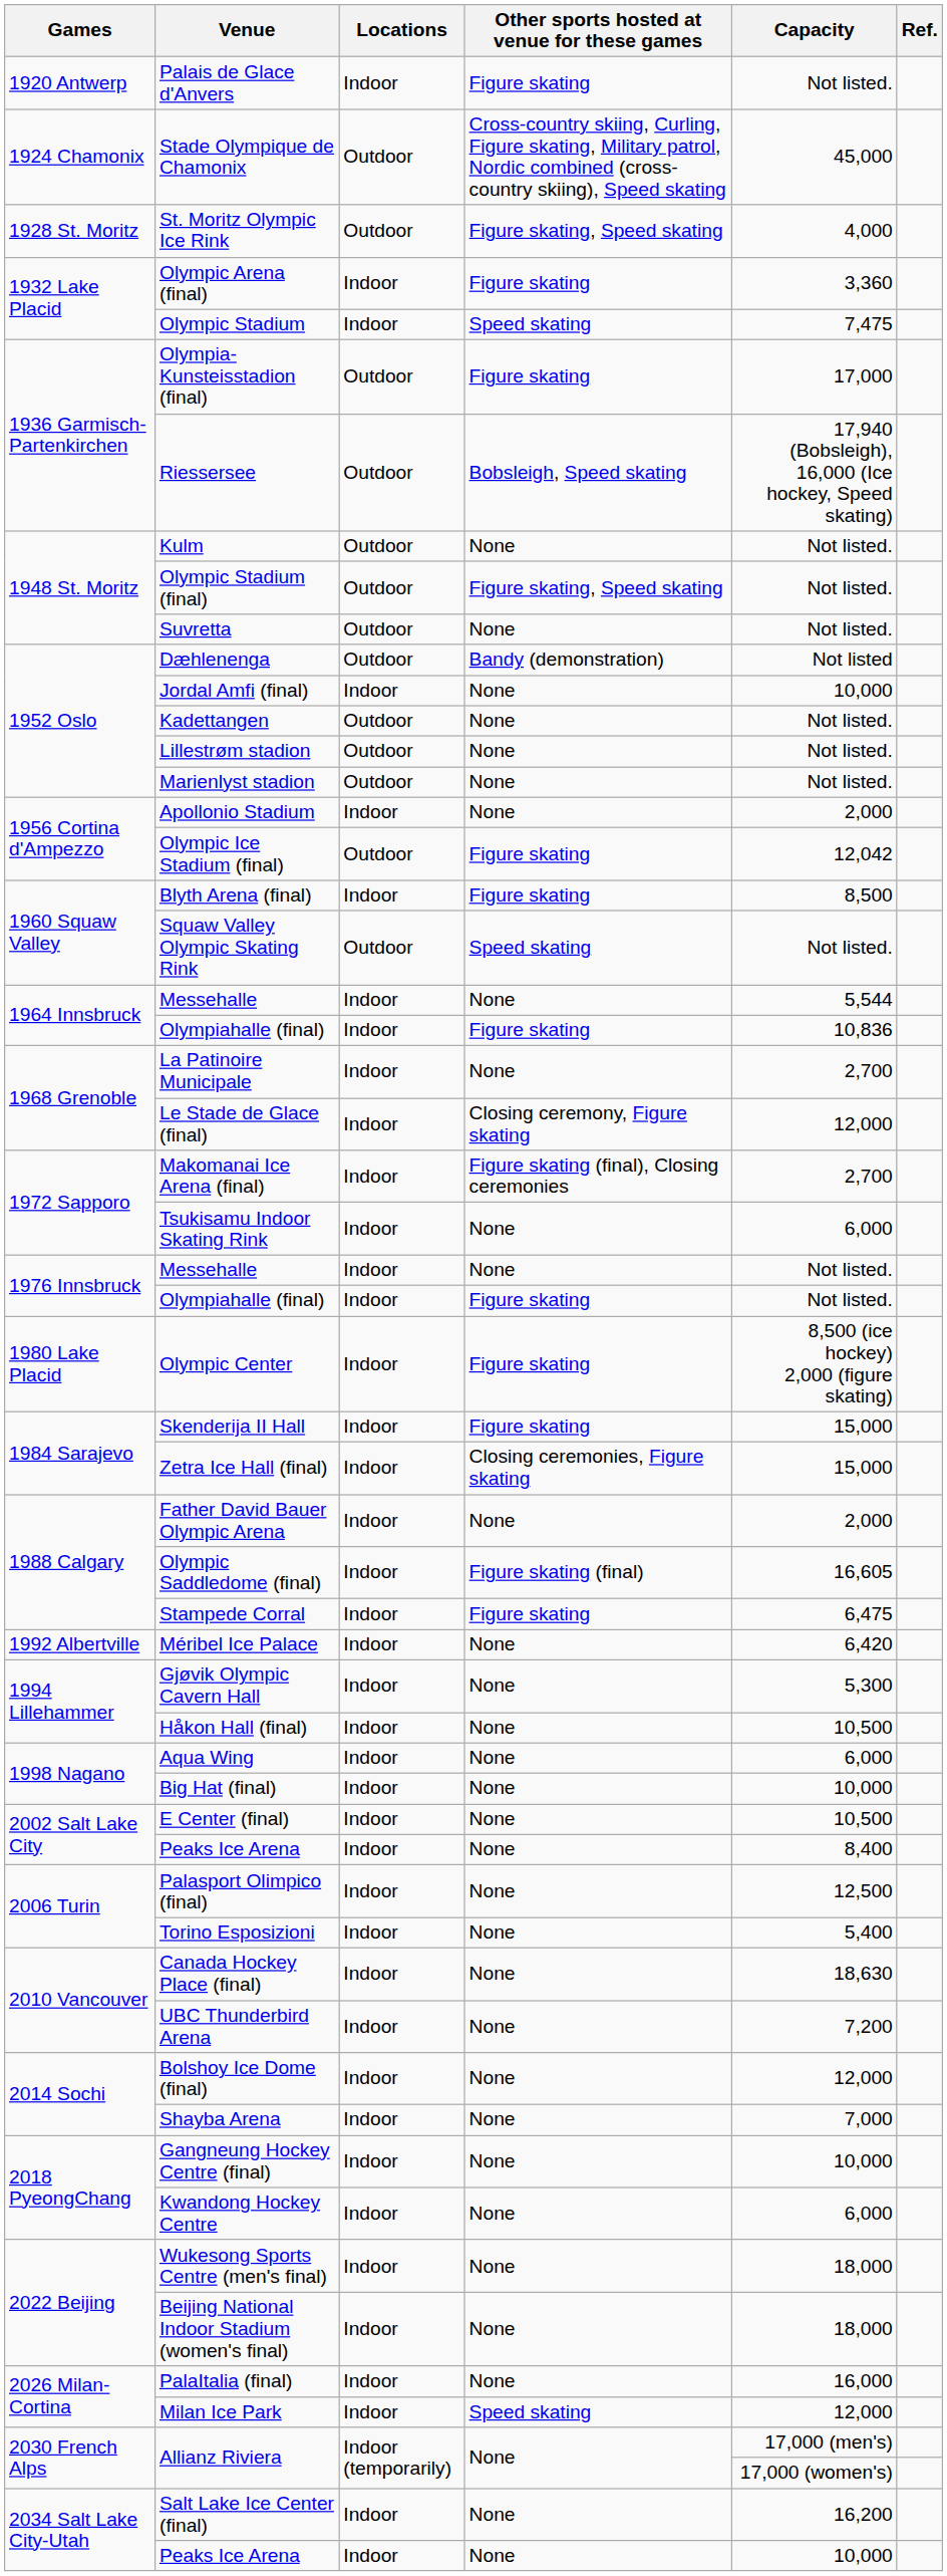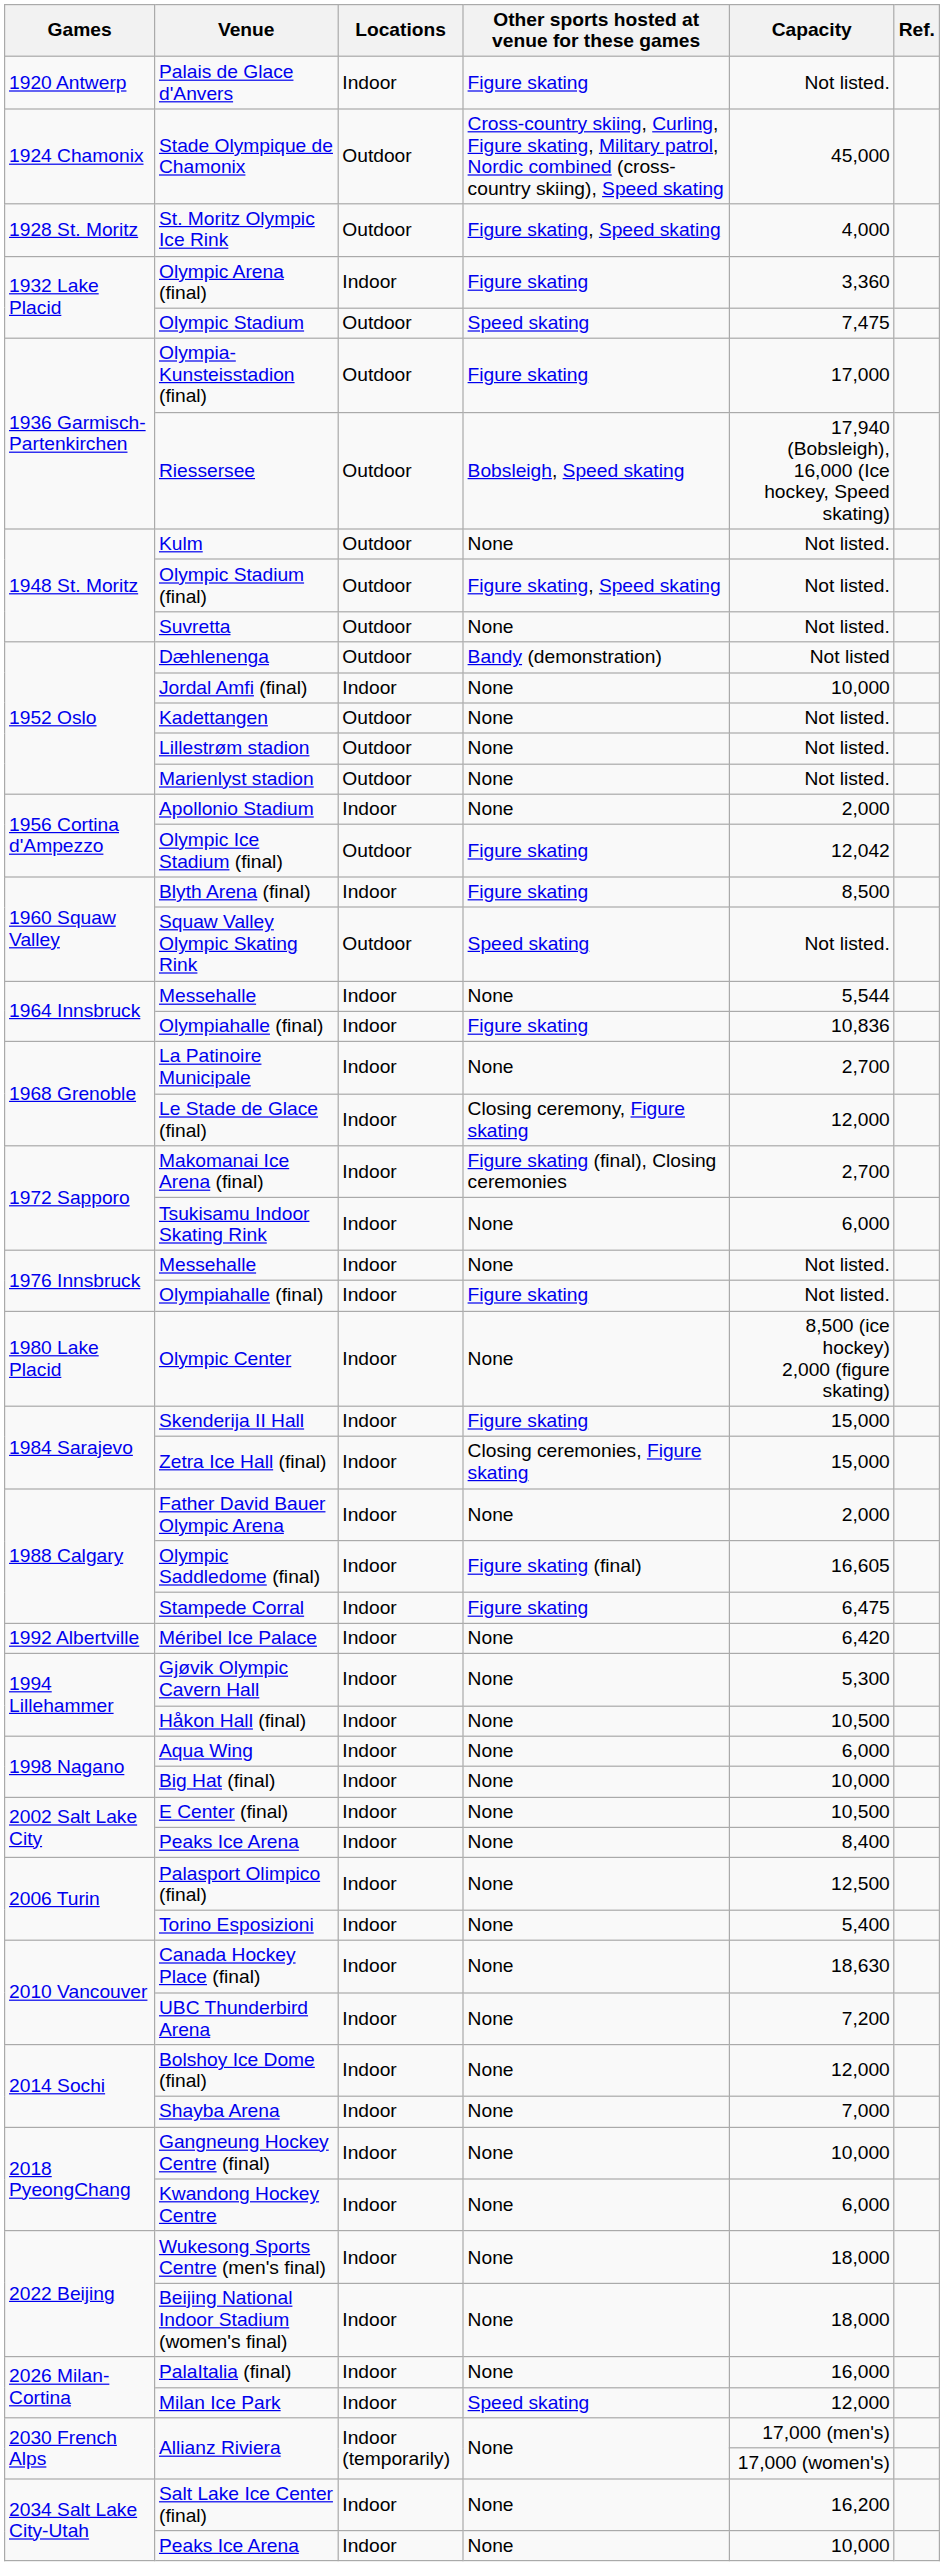Olympic Stadium | Locations: Indoor -> Outdoor
Olympic Center | Other sports hosted at venue for these games: Figure skating -> None
